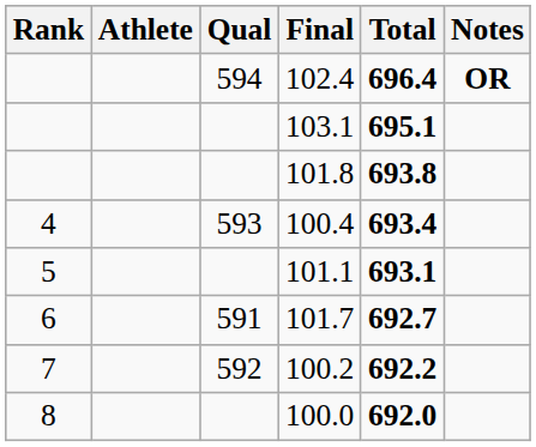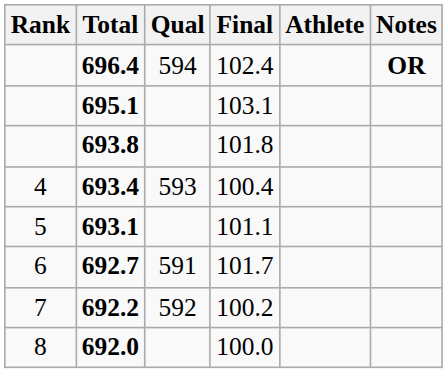columns swapped: Athlete <-> Total
